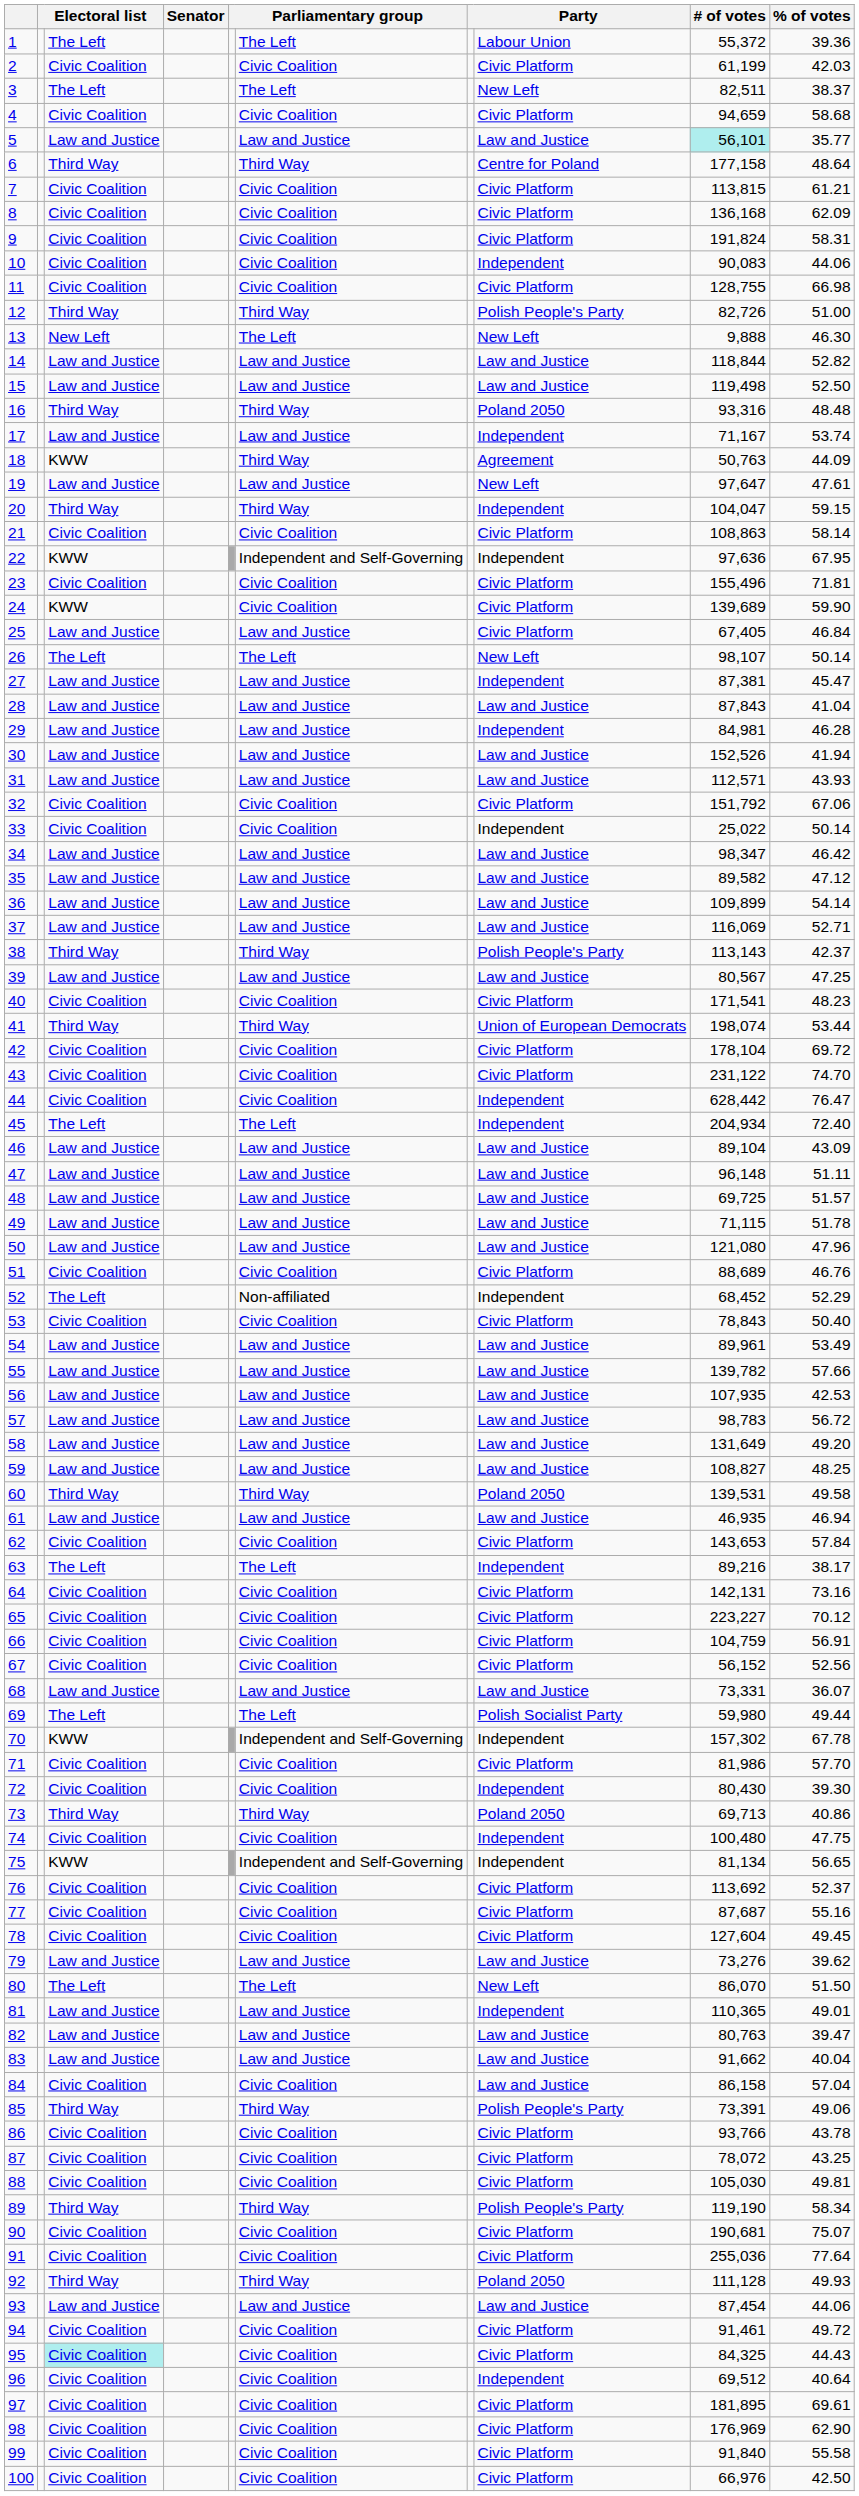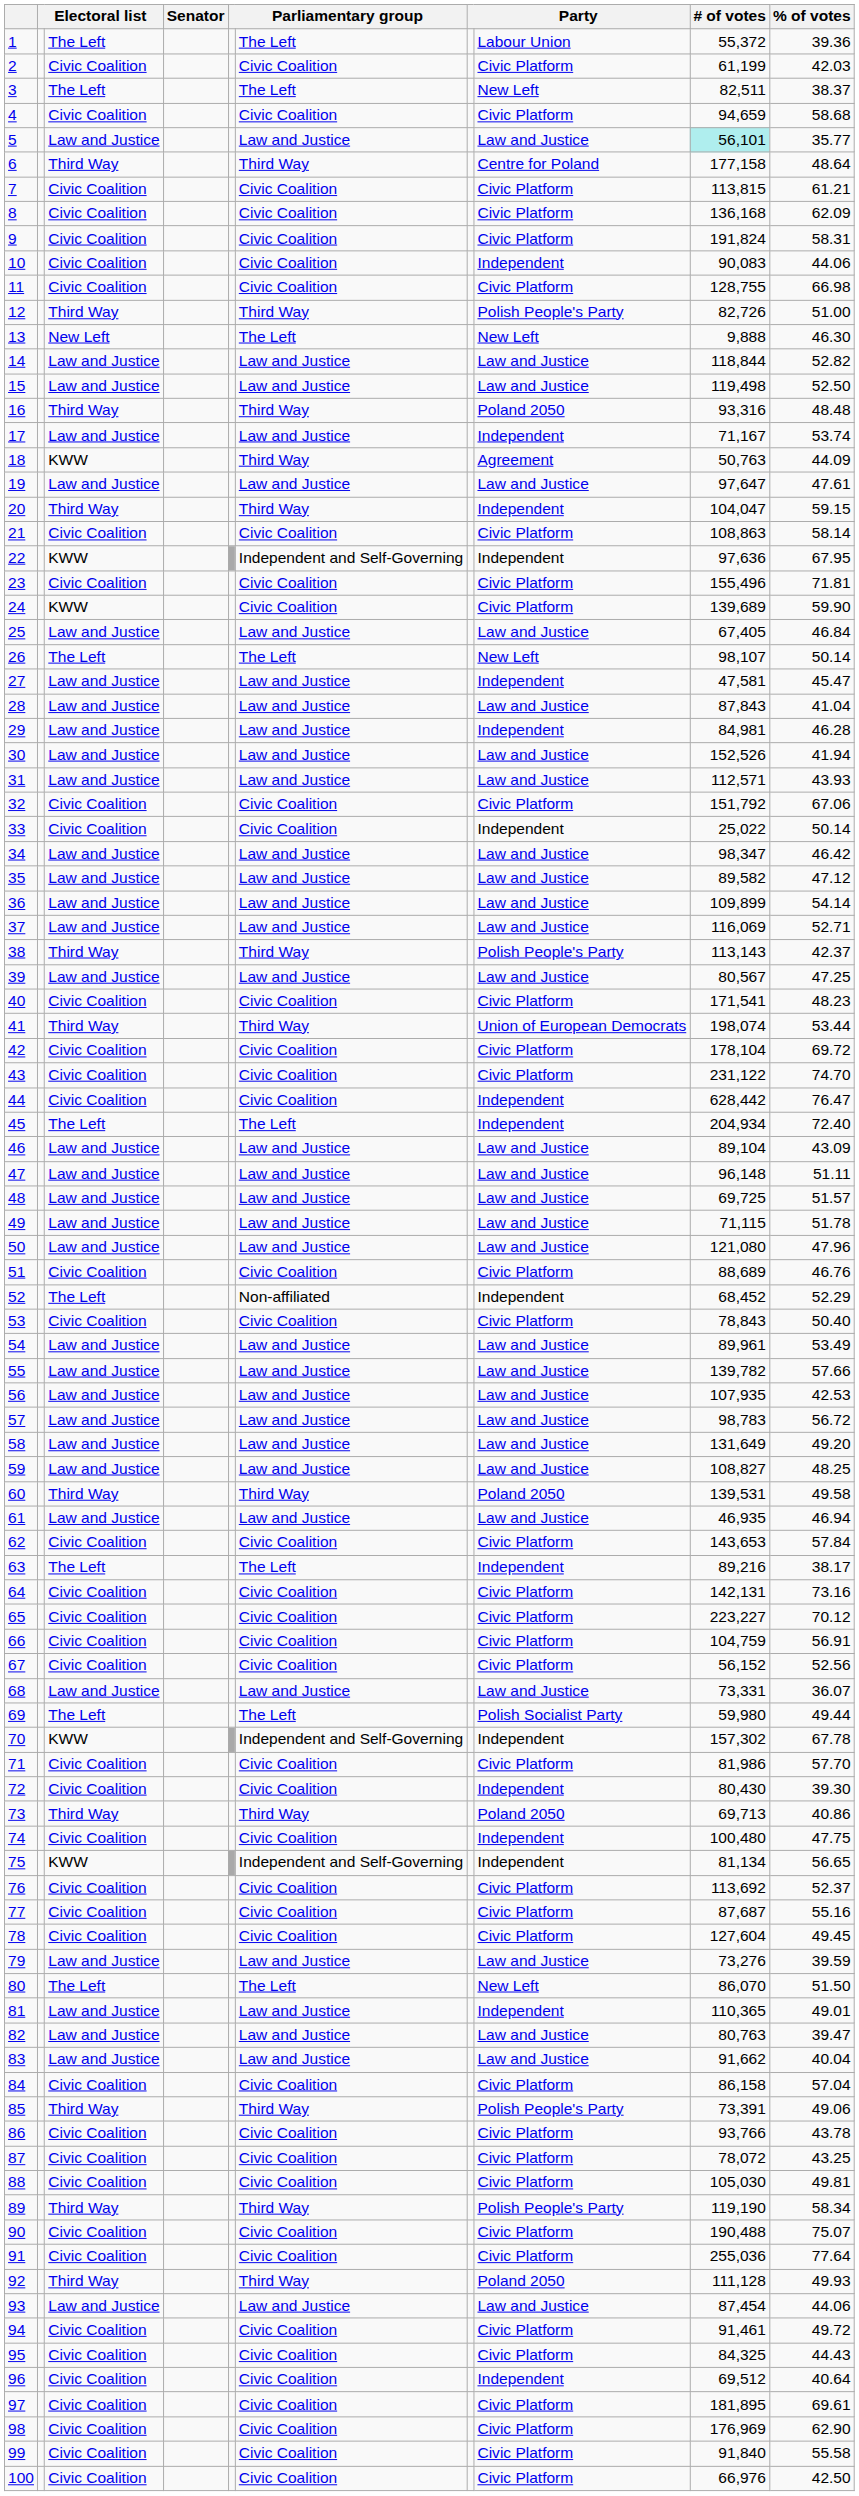19 | column 8: New Left -> Law and Justice
25 | column 8: Civic Platform -> Law and Justice
27 | # of votes: 87,381 -> 47,581
79 | % of votes: 39.62 -> 39.59
84 | column 8: Law and Justice -> Civic Platform
90 | # of votes: 190,681 -> 190,488
95 | column 3: paleturquoise background -> no background
